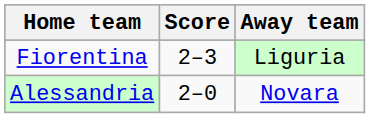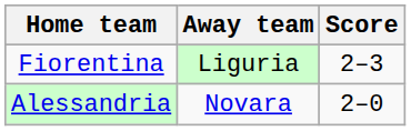columns swapped: Score <-> Away team
